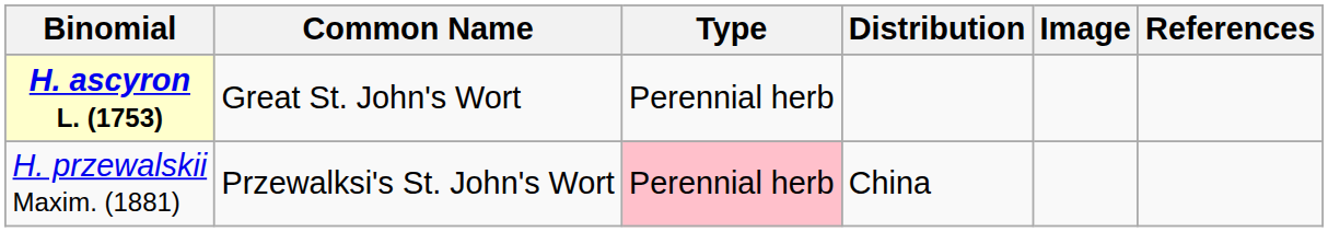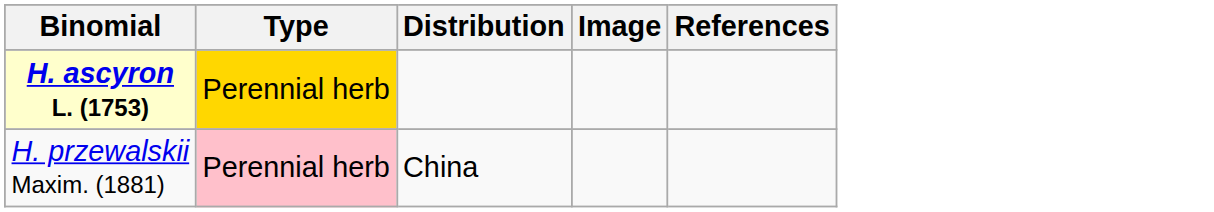- column: Common Name | Great St. John's Wort | Przewalksi's St. John's Wort
H. ascyron L. (1753) | Type: no background -> gold background
